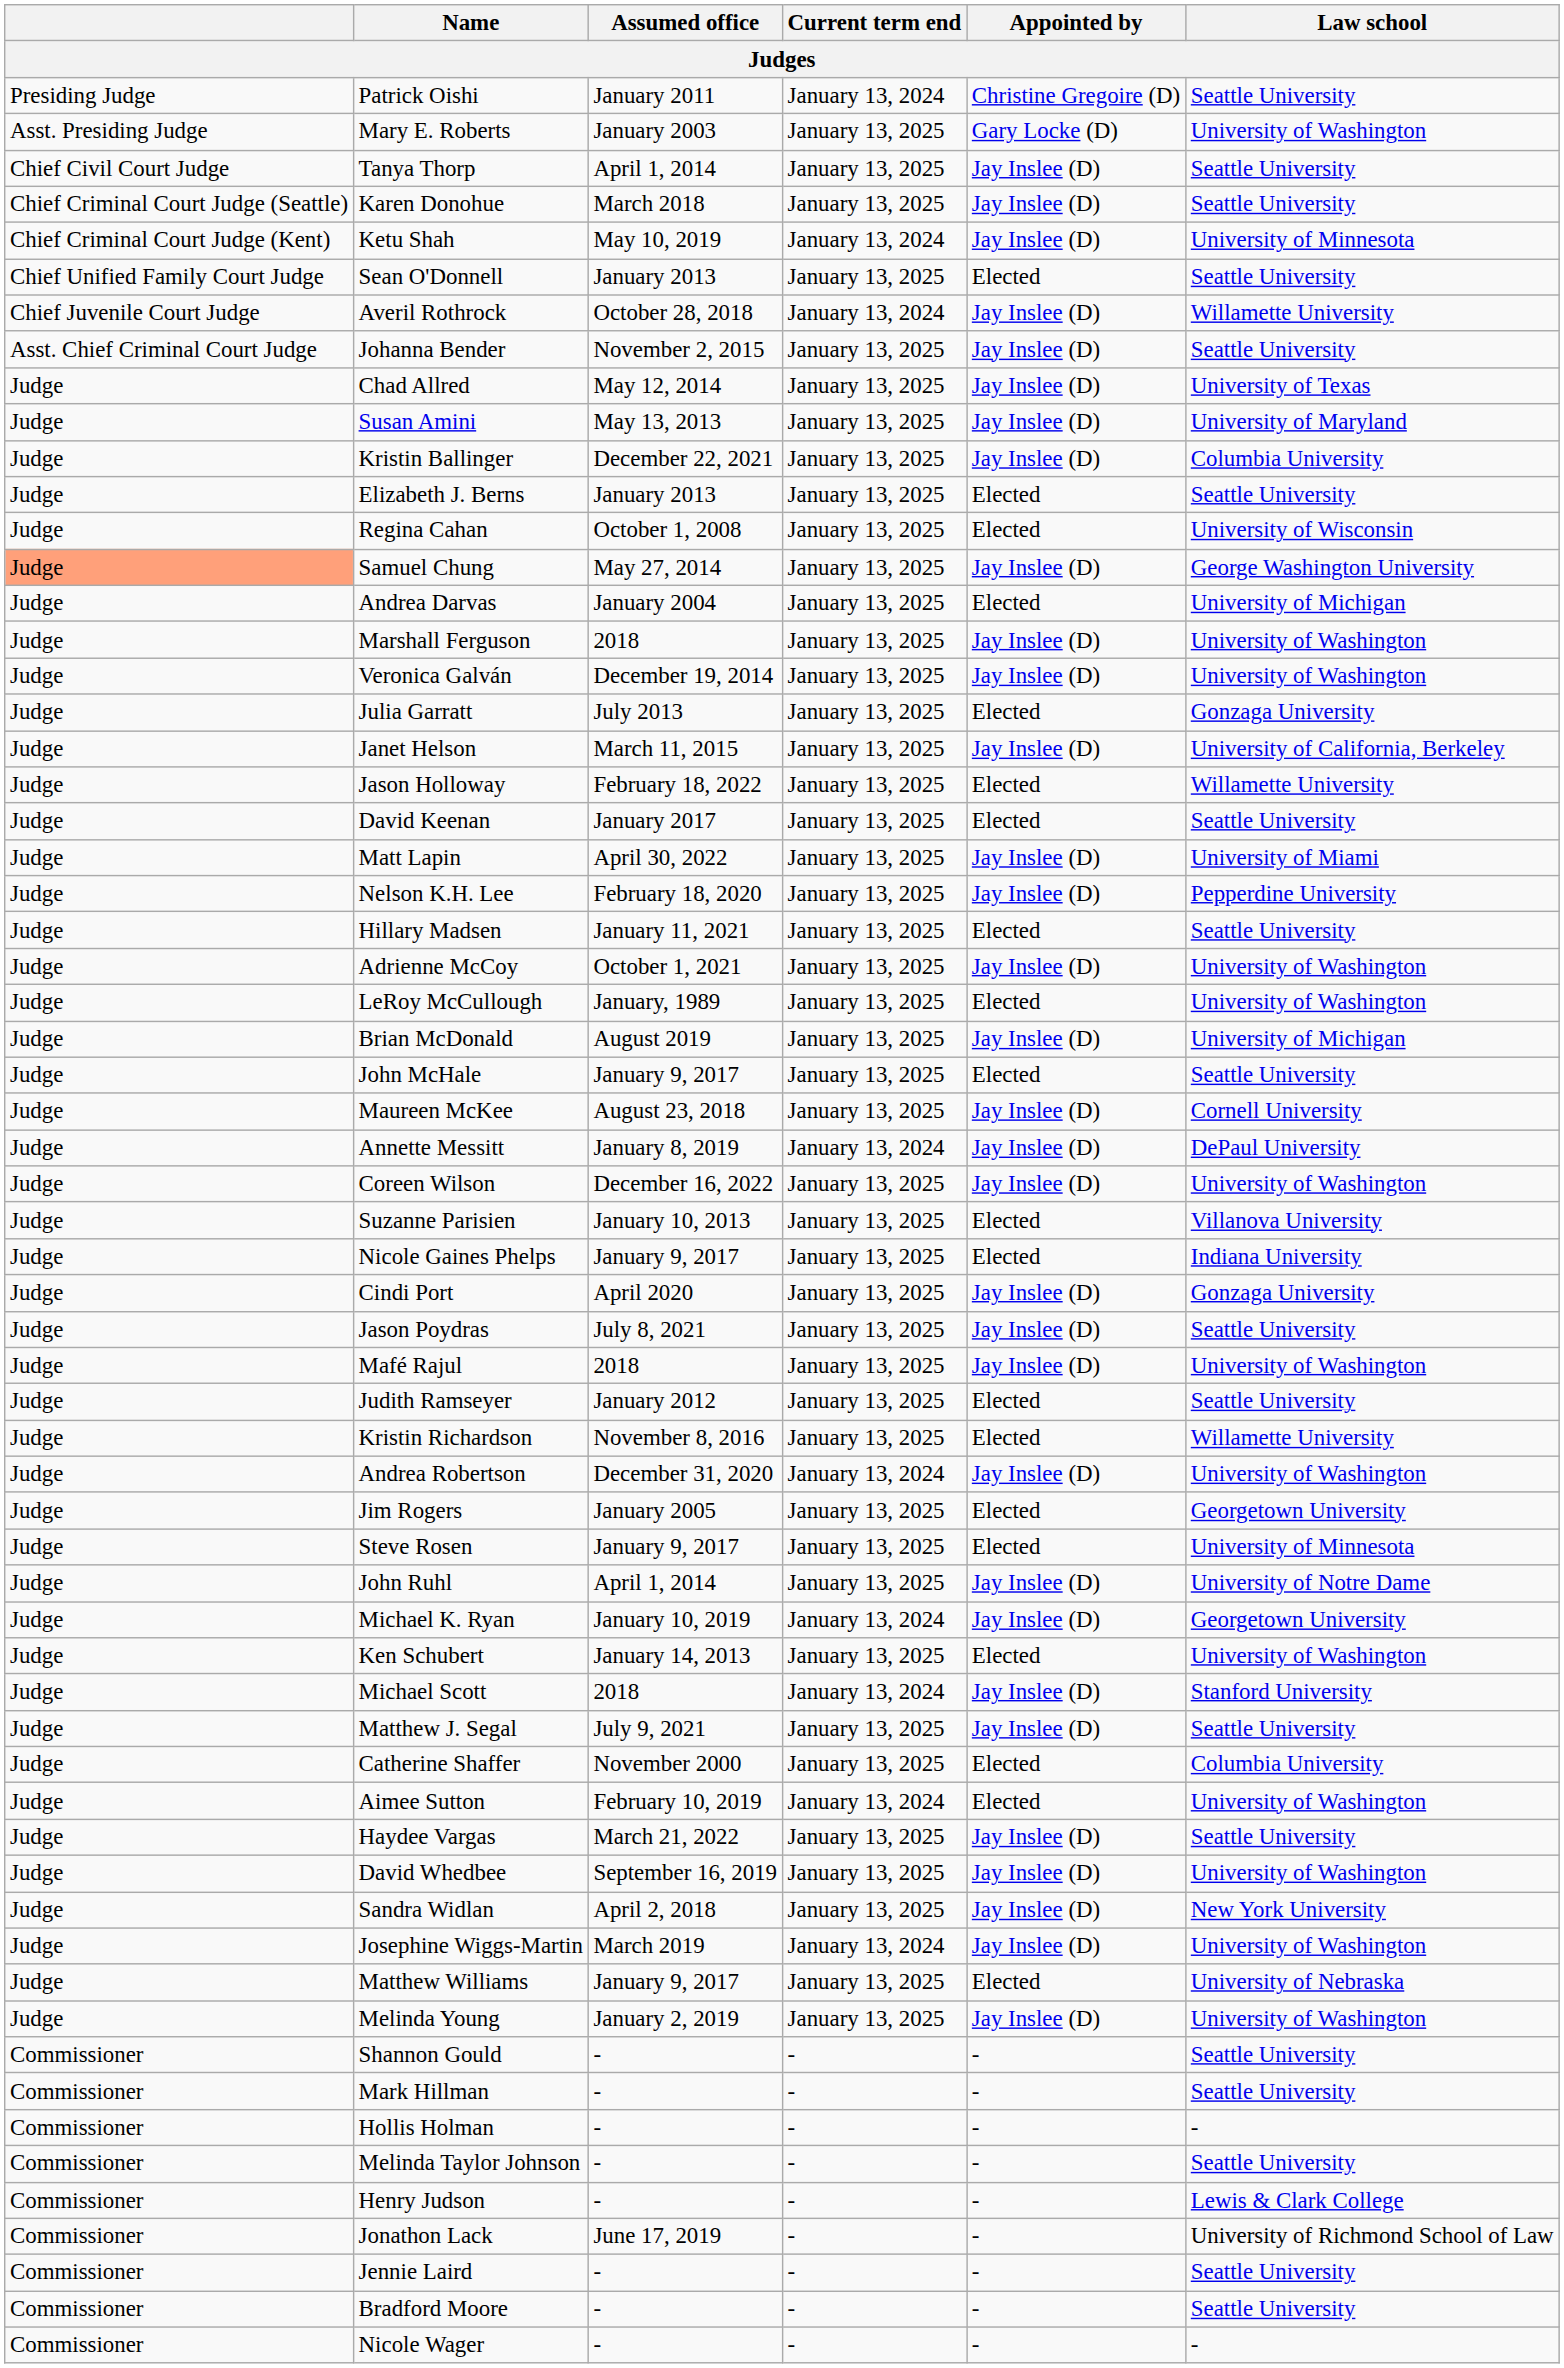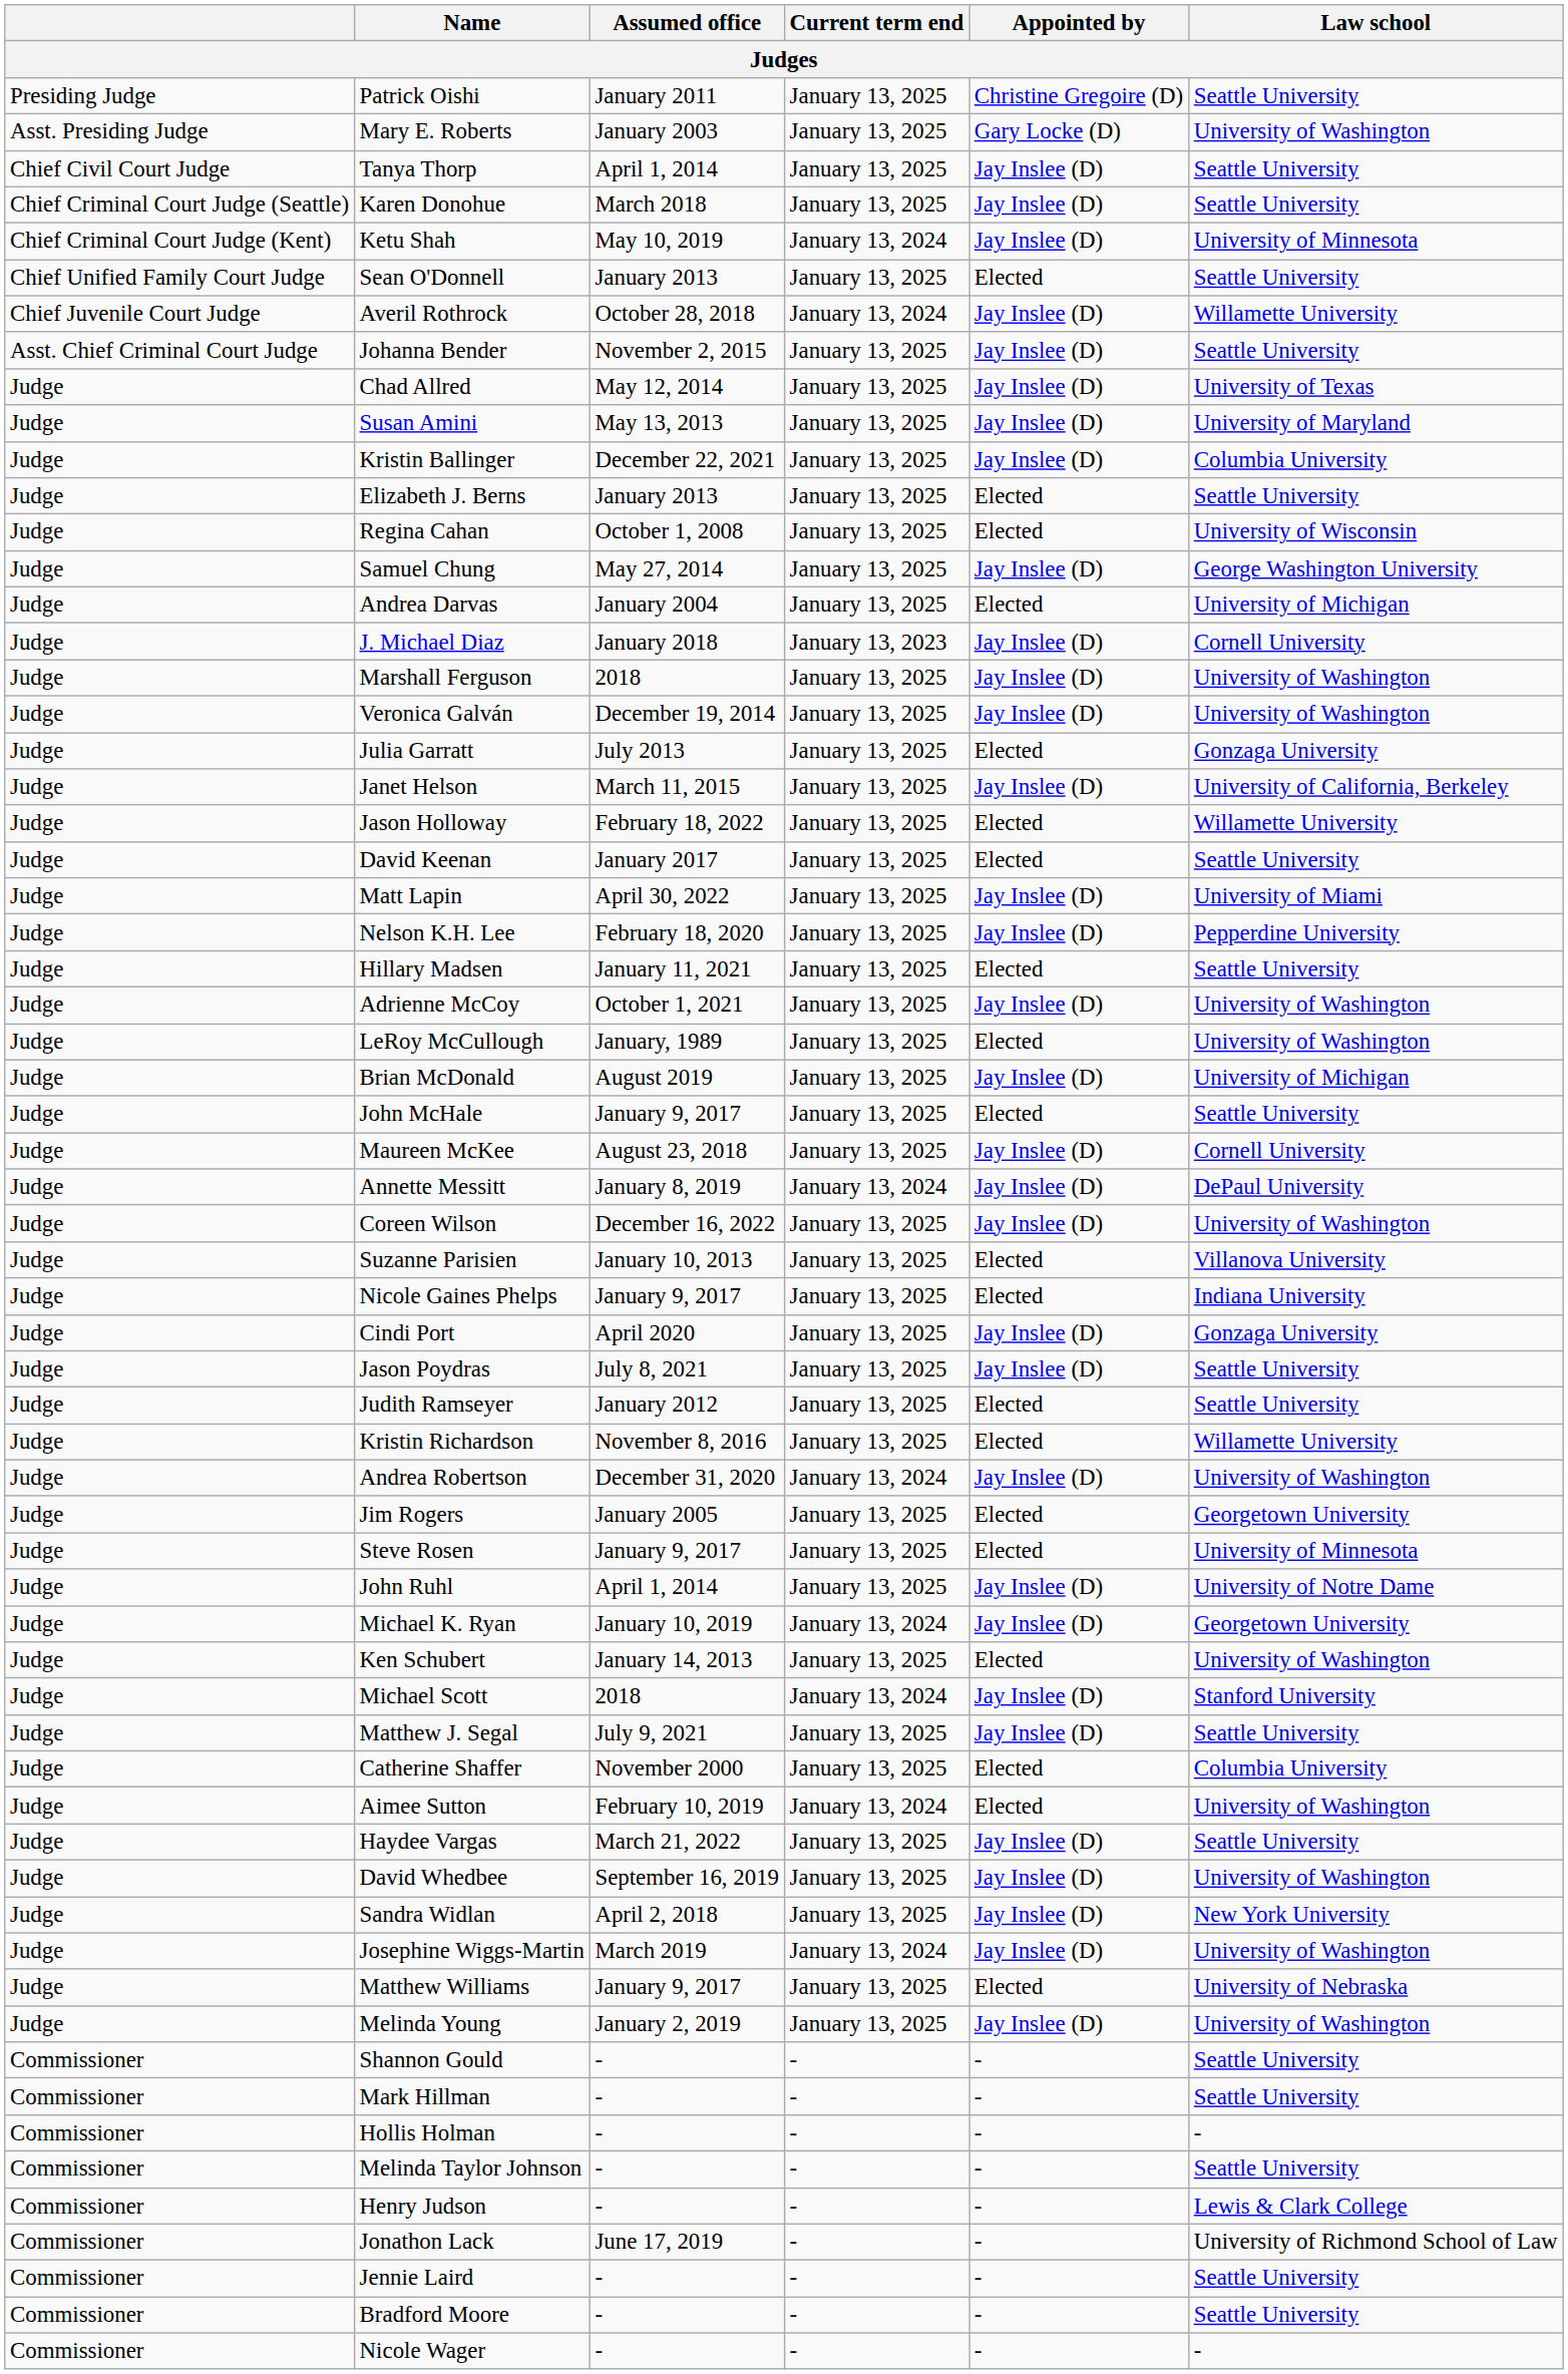Patrick Oishi | Current term end: January 13, 2024 -> January 13, 2025
Samuel Chung | column 1: lightsalmon background -> no background
+ row: Judge | J. Michael Diaz | January 2018 | January 13, 2023 | Jay Inslee (D) | Cornell University
- row: Judge | Mafé Rajul | 2018 | January 13, 2025 | Jay Inslee (D) | University of Washington
